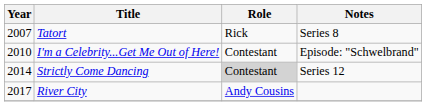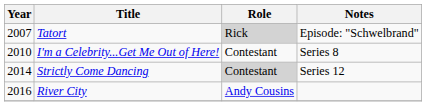Tatort | Role: no background -> lightgrey background
Tatort | Notes: Series 8 -> Episode: "Schwelbrand"
I'm a Celebrity...Get Me Out of Here! | Notes: Episode: "Schwelbrand" -> Series 8
River City | Year: 2017 -> 2016
